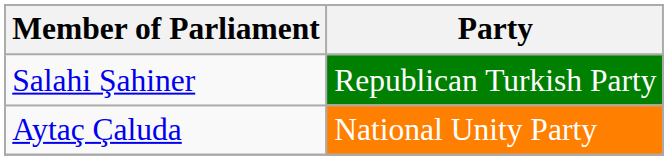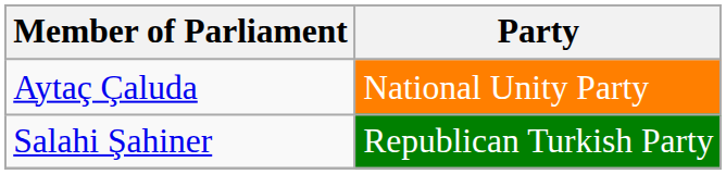rows swapped: Aytaç Çaluda <-> Salahi Şahiner
